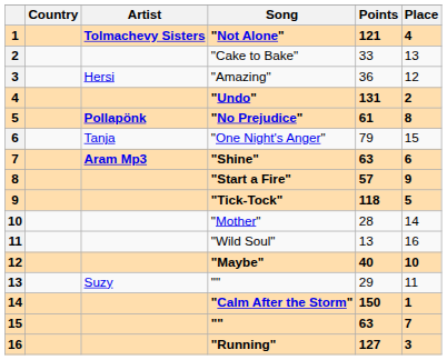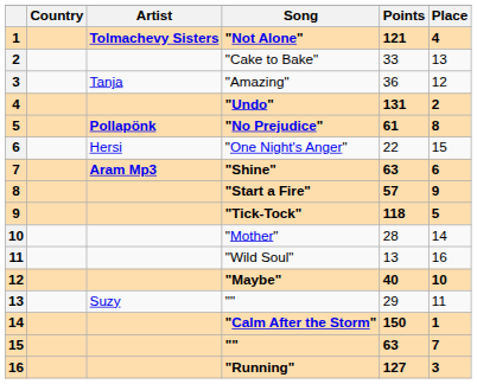"Amazing" | Artist: Hersi -> Tanja
"One Night's Anger" | Artist: Tanja -> Hersi
"One Night's Anger" | Points: 79 -> 22
